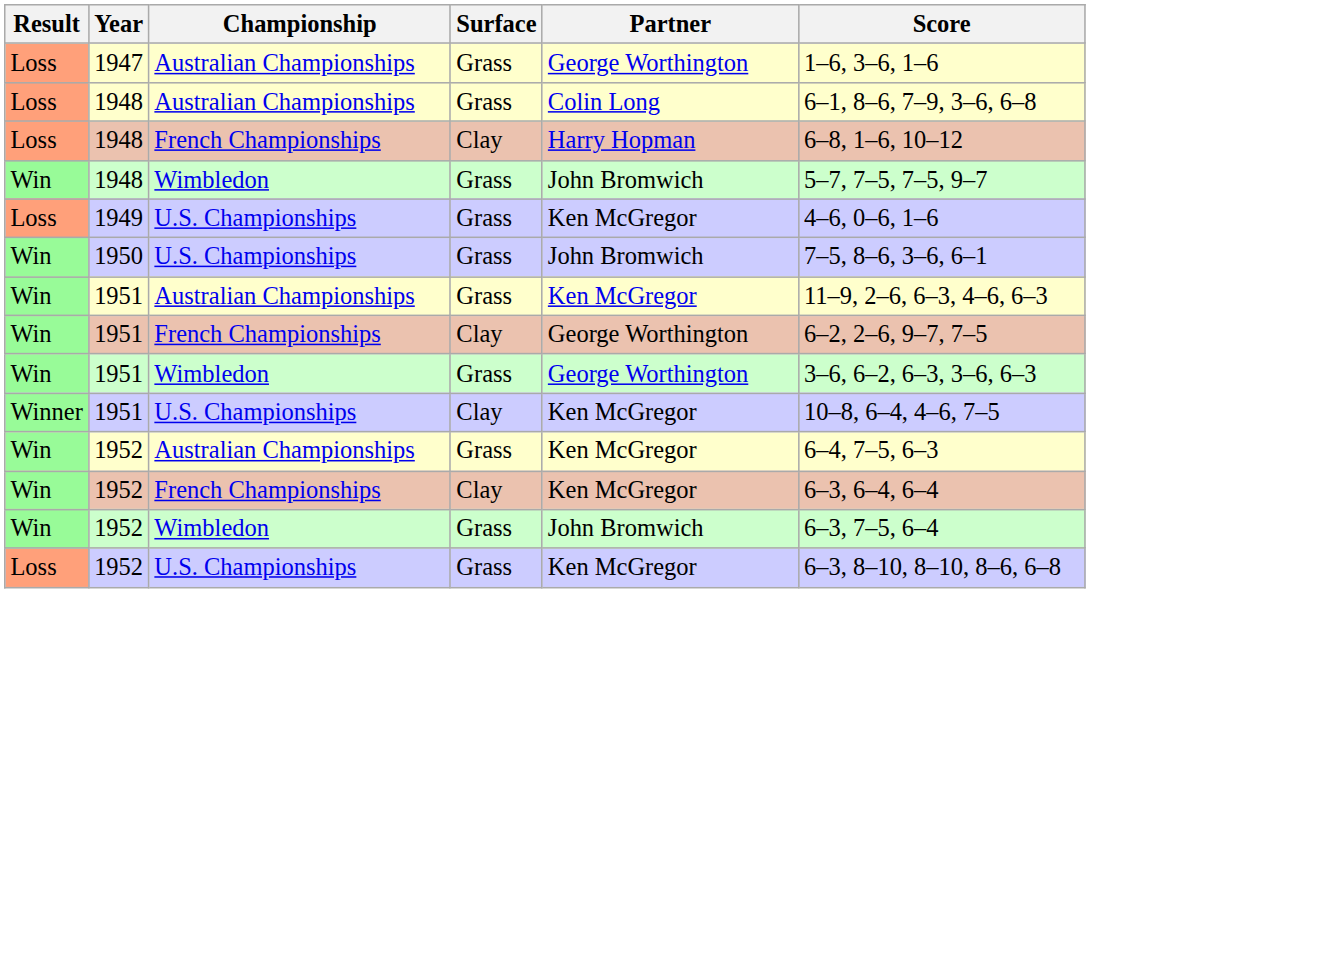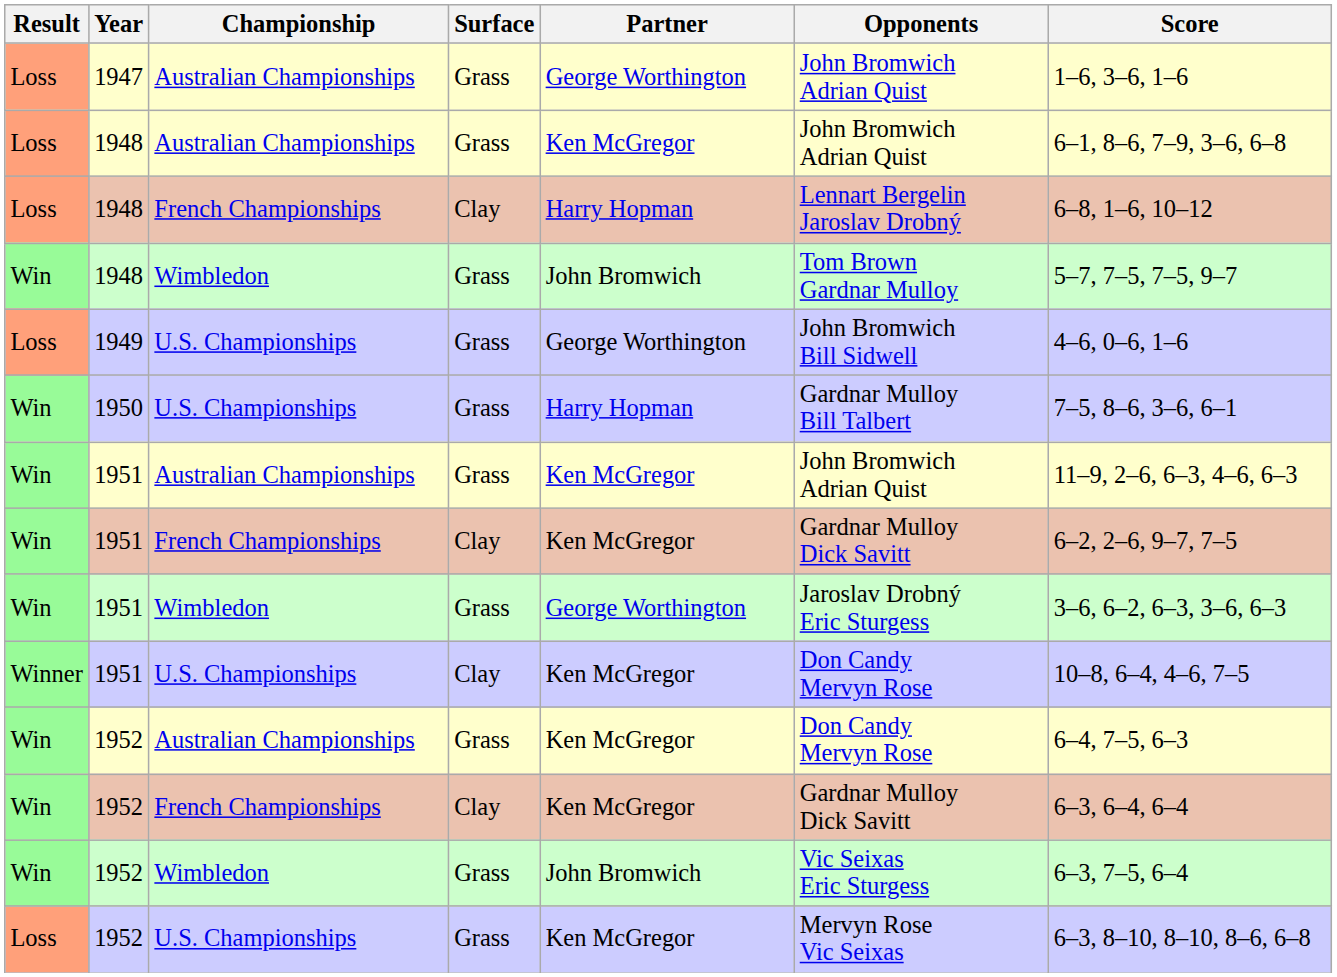+ column: Opponents | John Bromwich Adrian Quist | John Bromwich Adrian Quist | Lennart Bergelin Jaroslav Drobný | Tom Brown Gardnar Mulloy | John Bromwich Bill Sidwell | Gardnar Mulloy Bill Talbert | John Bromwich Adrian Quist | Gardnar Mulloy Dick Savitt | Jaroslav Drobný Eric Sturgess | Don Candy Mervyn Rose | Don Candy Mervyn Rose | Gardnar Mulloy Dick Savitt | Vic Seixas Eric Sturgess | Mervyn Rose Vic Seixas
1948 / Australian Championships | Partner: Colin Long -> Ken McGregor
1949 | Partner: Ken McGregor -> George Worthington
1950 | Partner: John Bromwich -> Harry Hopman
1951 / French Championships | Partner: George Worthington -> Ken McGregor
